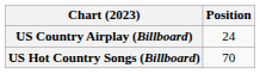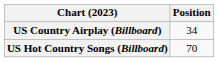US Country Airplay (Billboard) | Position: 24 -> 34
